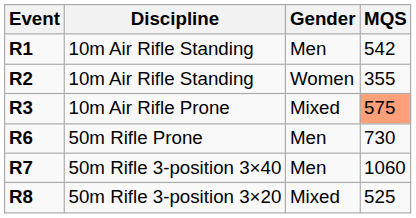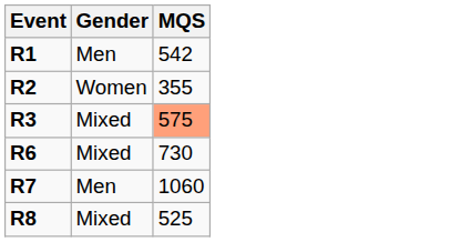- column: Discipline | 10m Air Rifle Standing | 10m Air Rifle Standing | 10m Air Rifle Prone | 50m Rifle Prone | 50m Rifle 3-position 3×40 | 50m Rifle 3-position 3×20
R6 | Gender: Men -> Mixed
